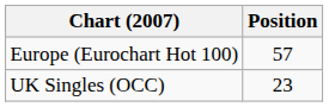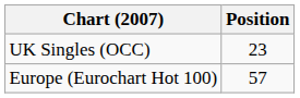rows swapped: Europe (Eurochart Hot 100) <-> UK Singles (OCC)
